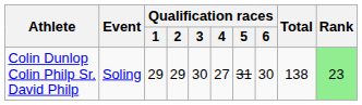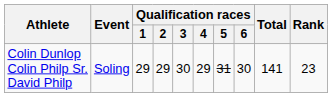Colin Dunlop Colin Philp Sr. David Philp | Qualification races / 4: 27 -> 29
Colin Dunlop Colin Philp Sr. David Philp | Total: 138 -> 141
Colin Dunlop Colin Philp Sr. David Philp | Rank: lightgreen background -> no background
